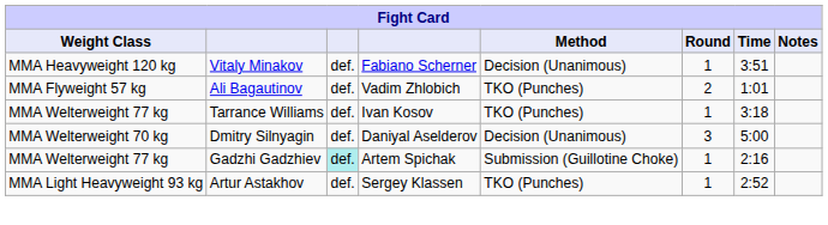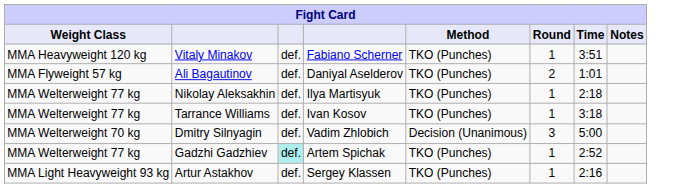Vitaly Minakov | Method: Decision (Unanimous) -> TKO (Punches)
Ali Bagautinov | column 4: Vadim Zhlobich -> Daniyal Aselderov
+ row: MMA Welterweight 77 kg | Nikolay Aleksakhin | def. | Ilya Martisyuk | TKO (Punches) | 1 | 2:18
Dmitry Silnyagin | column 4: Daniyal Aselderov -> Vadim Zhlobich
Gadzhi Gadzhiev | Method: Submission (Guillotine Choke) -> TKO (Punches)
Gadzhi Gadzhiev | Time: 2:16 -> 2:52
Artur Astakhov | Time: 2:52 -> 2:16
